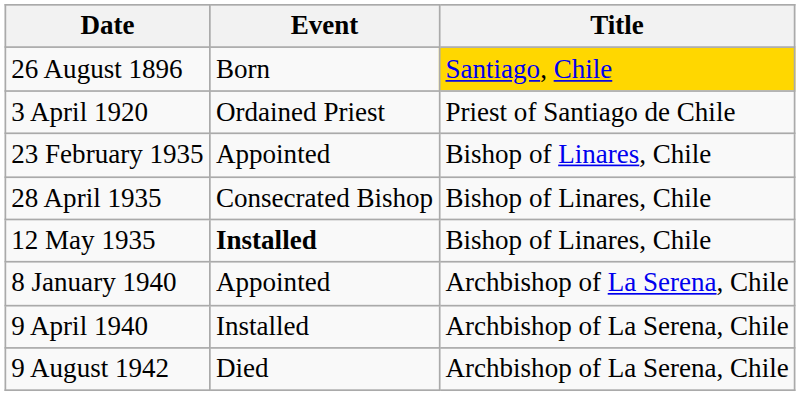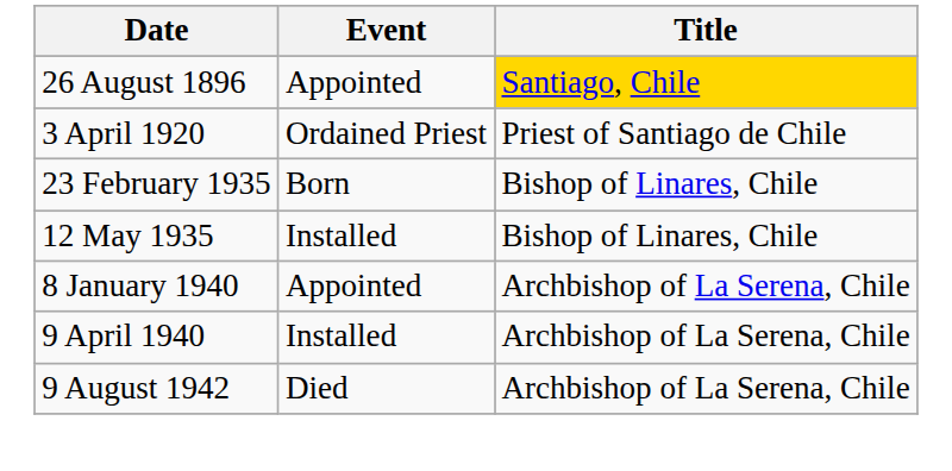26 August 1896 | Event: Born -> Appointed
23 February 1935 | Event: Appointed -> Born
- row: 28 April 1935 | Consecrated Bishop | Bishop of Linares, Chile
12 May 1935 | Event: bold -> normal
